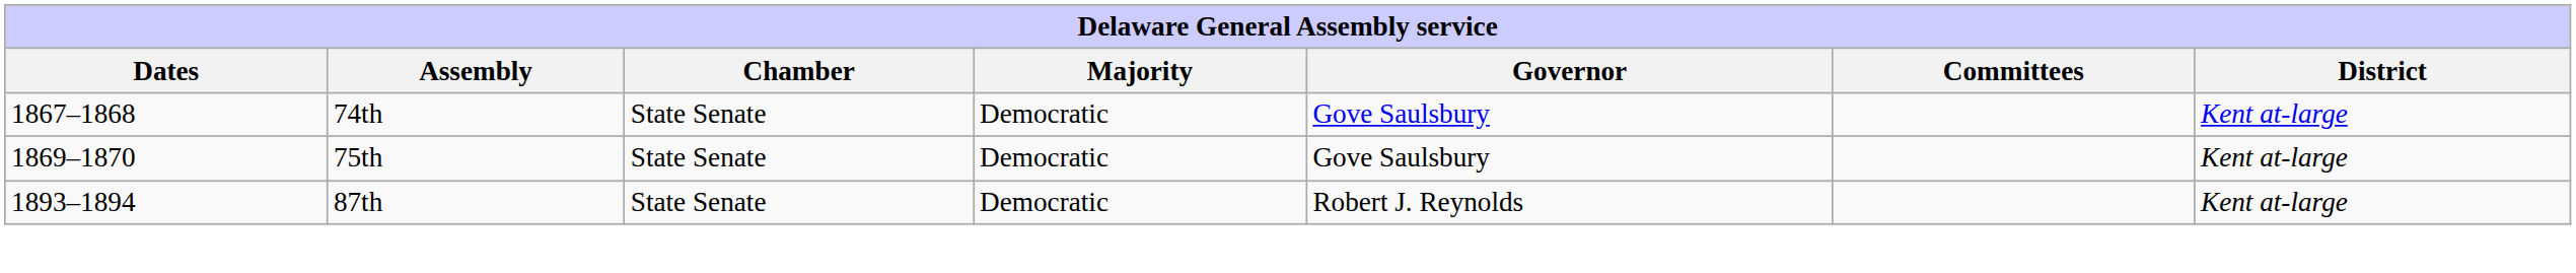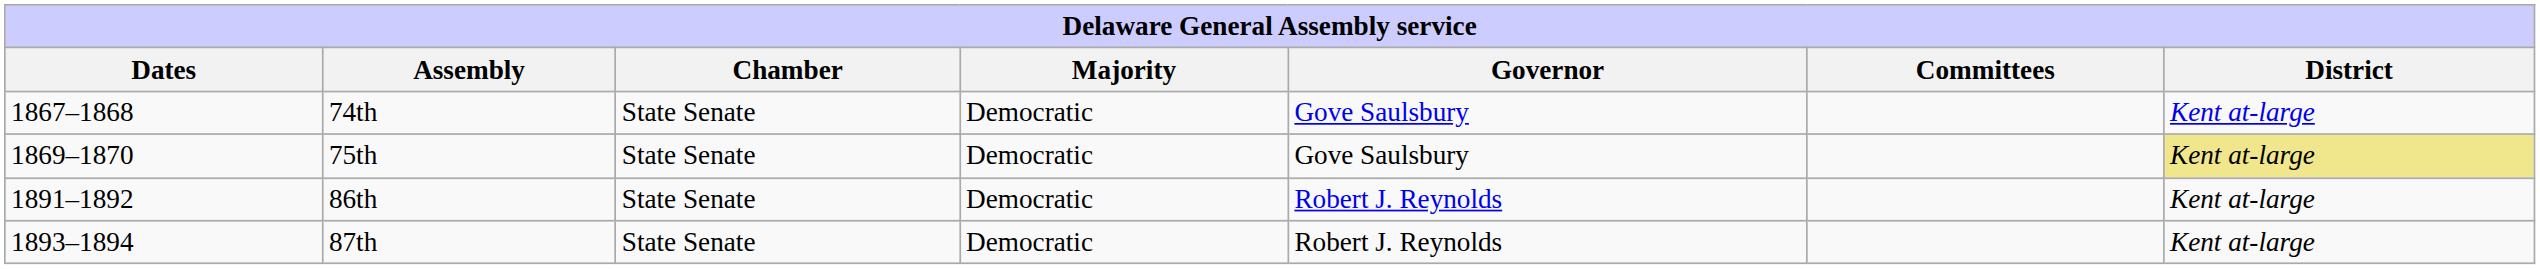75th | District: no background -> khaki background
+ row: 1891–1892 | 86th | State Senate | Democratic | Robert J. Reynolds | Kent at-large
